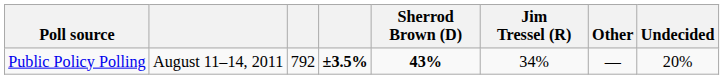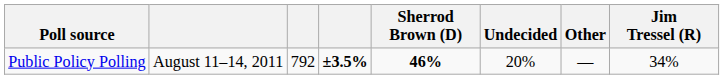columns swapped: Jim Tressel (R) <-> Undecided
Public Policy Polling | Sherrod Brown (D): 43% -> 46%
